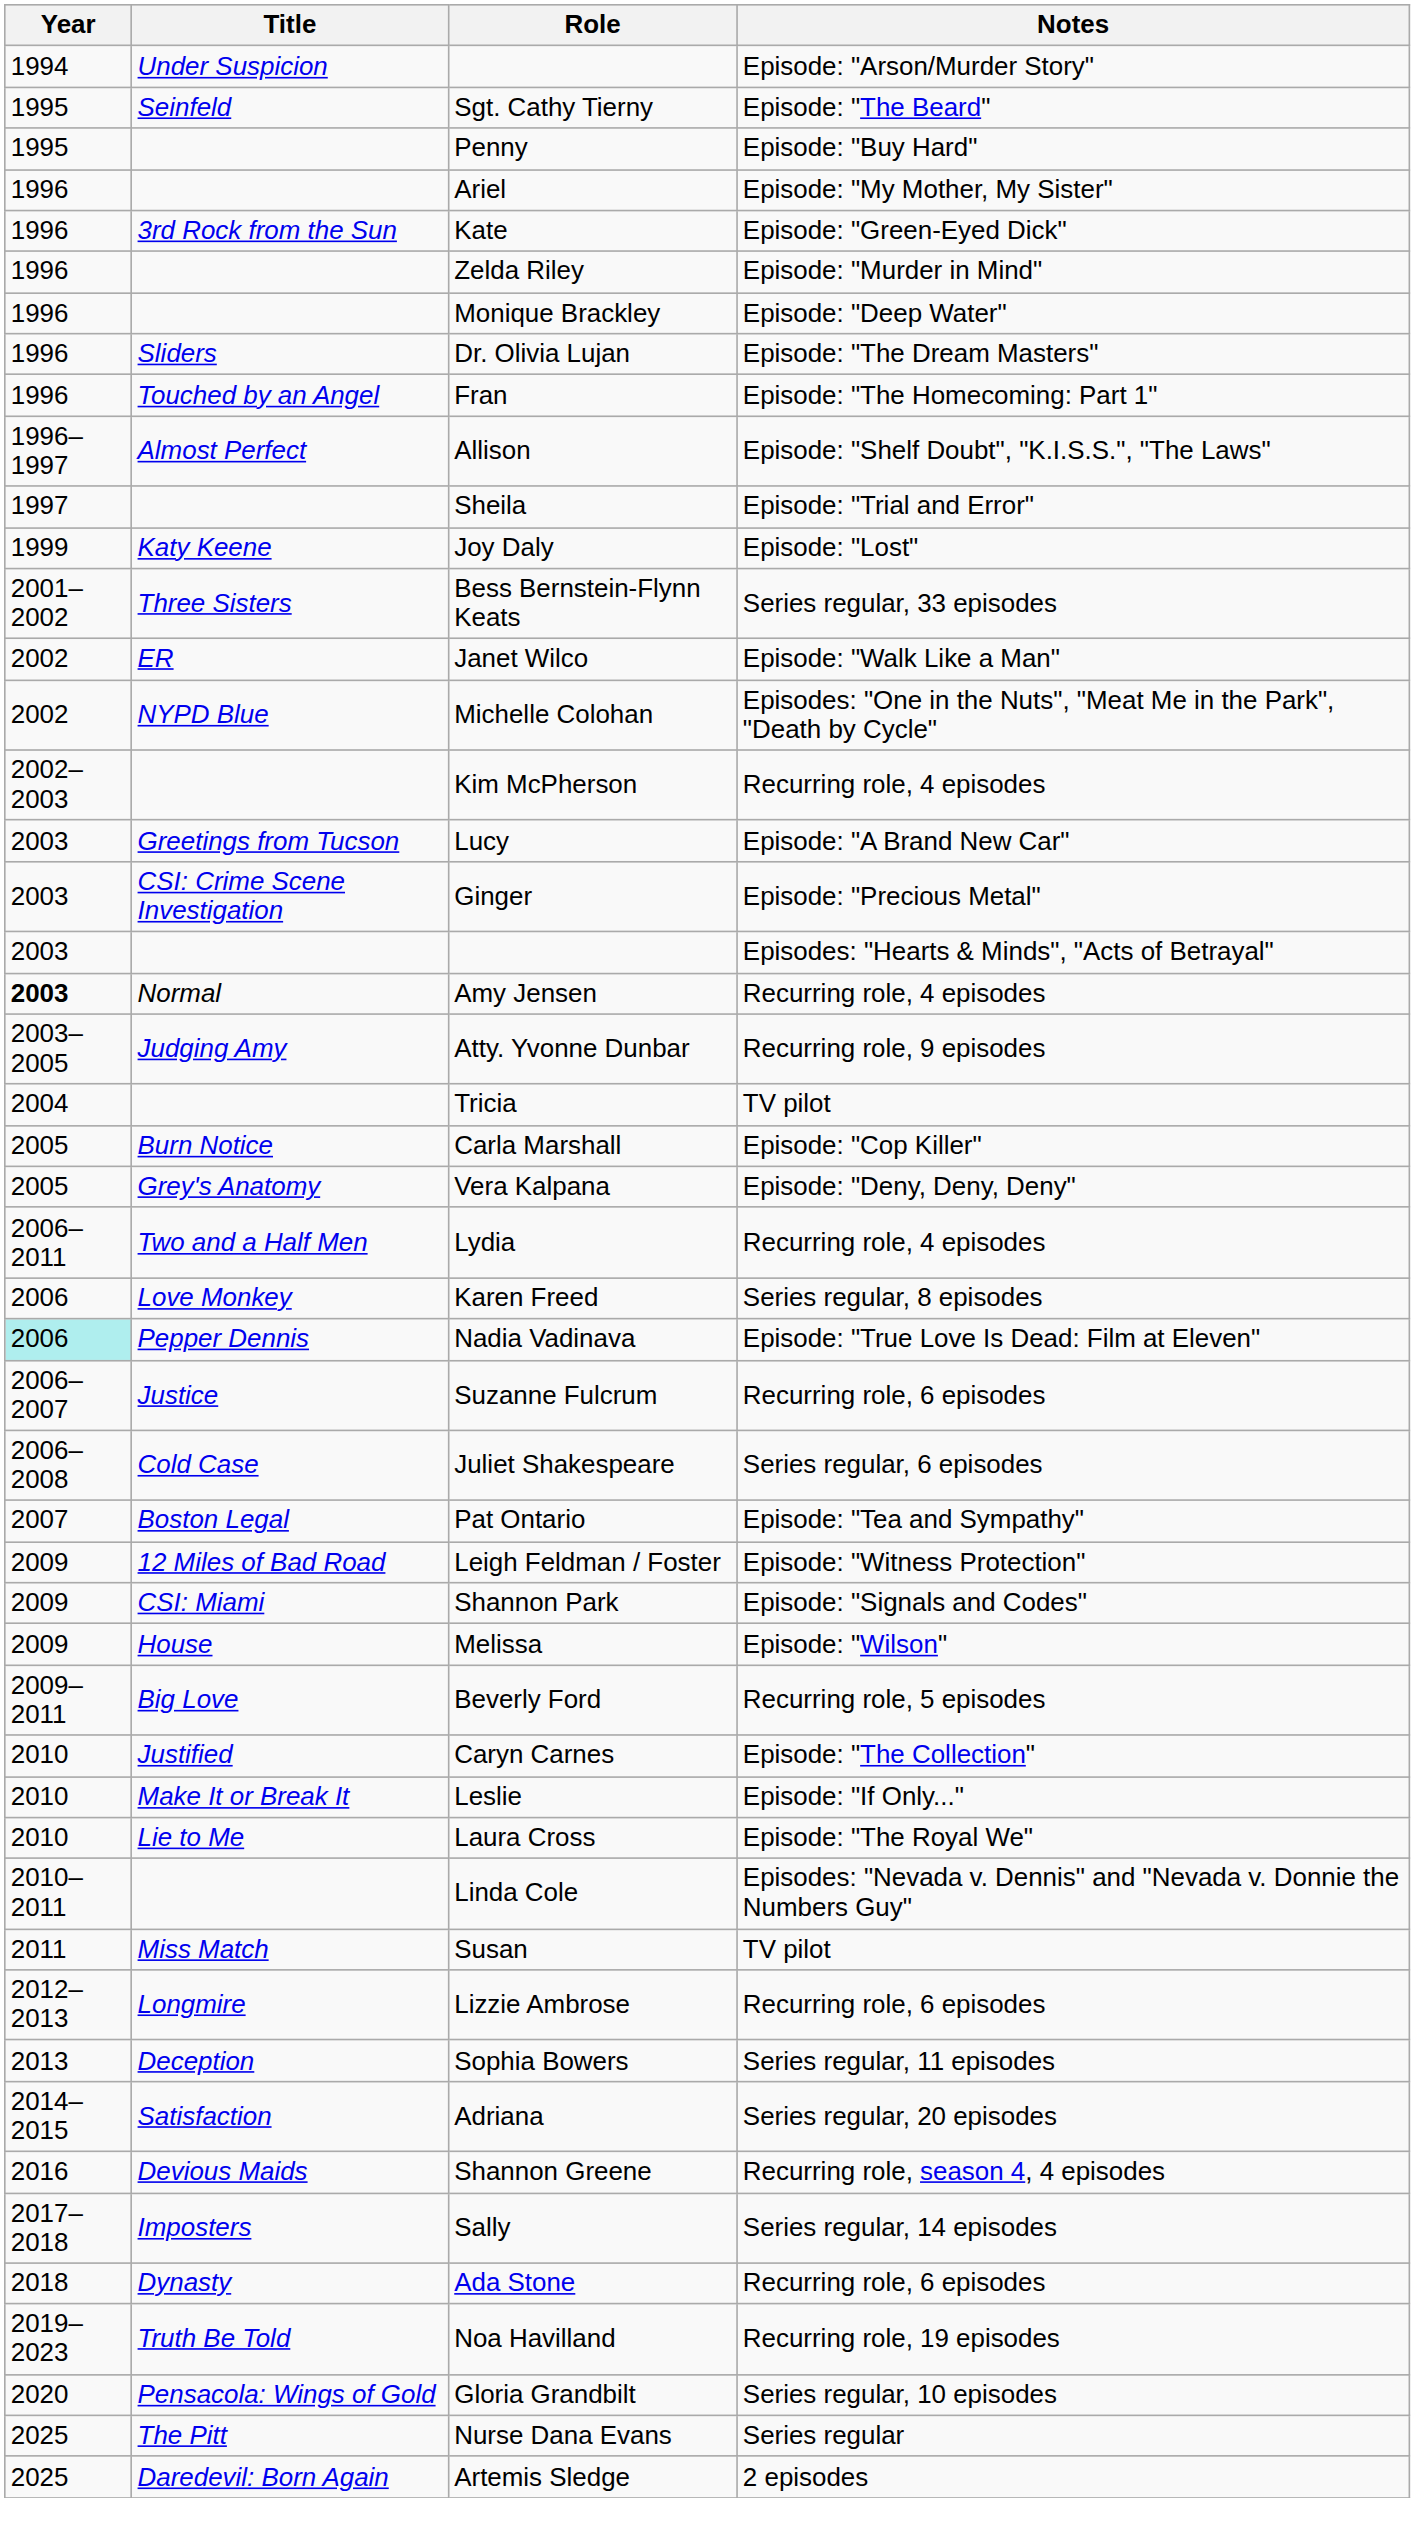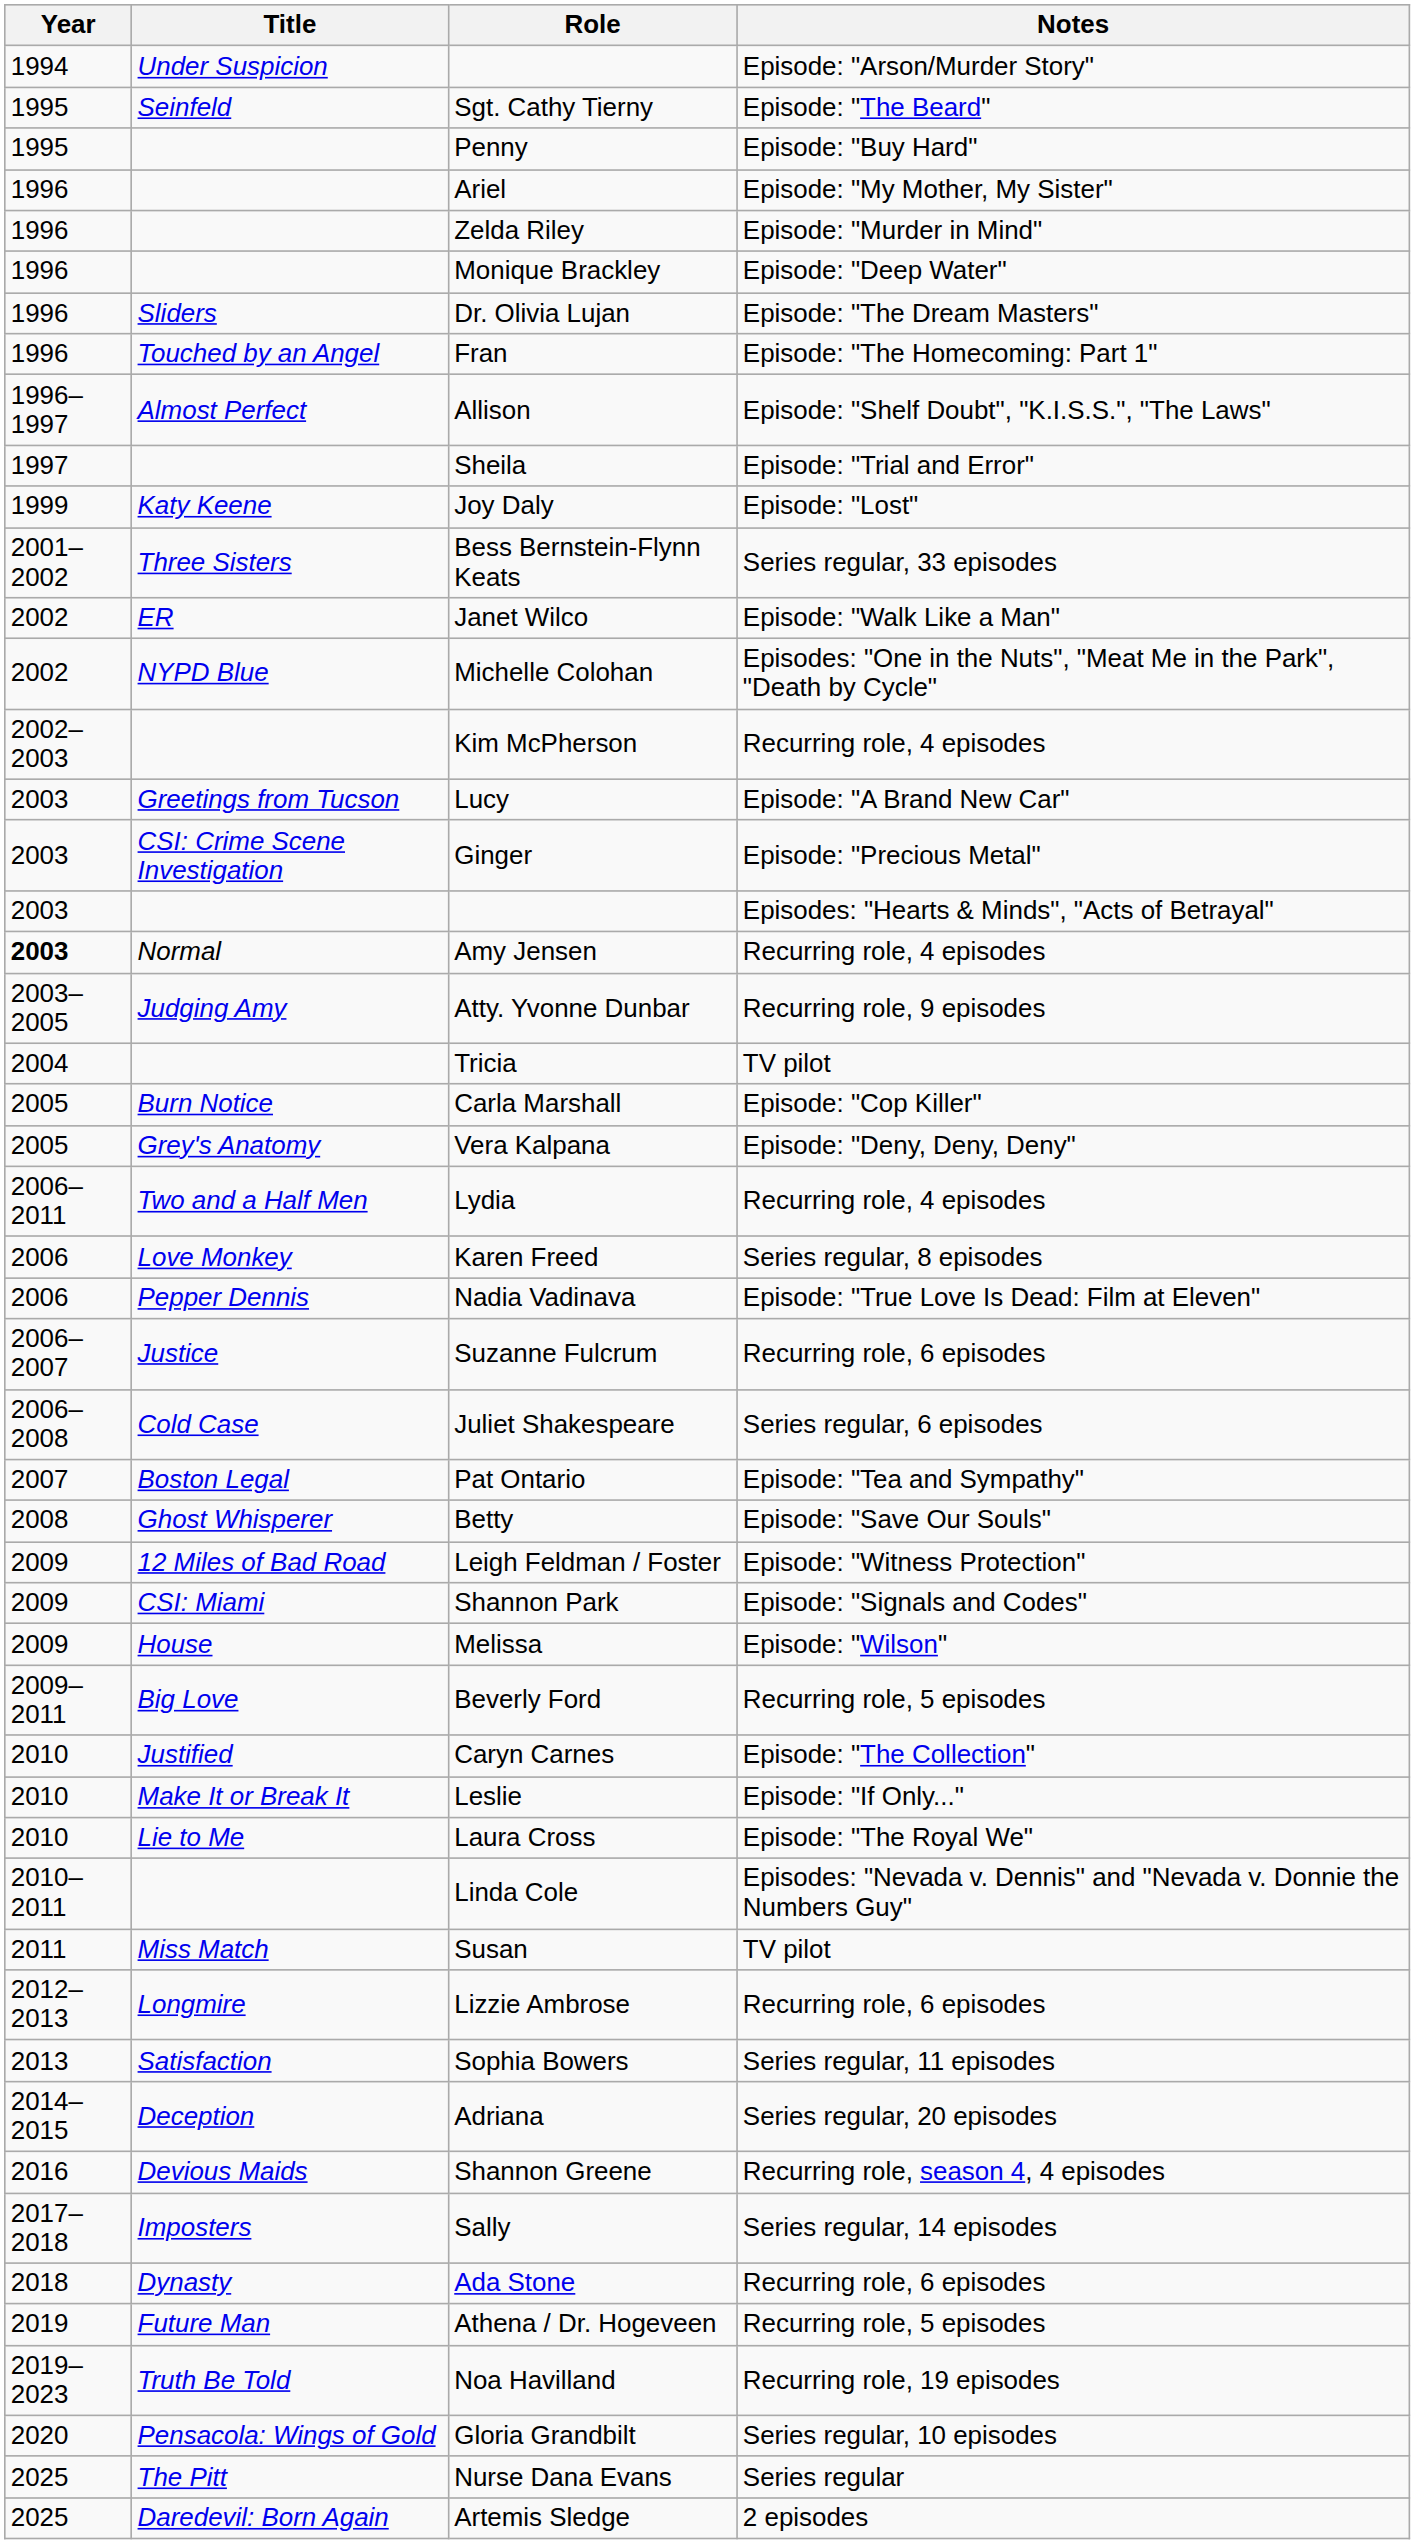- row: 1996 | 3rd Rock from the Sun | Kate | Episode: "Green-Eyed Dick"
Nadia Vadinava | Year: paleturquoise background -> no background
+ row: 2008 | Ghost Whisperer | Betty | Episode: "Save Our Souls"
Sophia Bowers | Title: Deception -> Satisfaction
Adriana | Title: Satisfaction -> Deception
+ row: 2019 | Future Man | Athena / Dr. Hogeveen | Recurring role, 5 episodes
